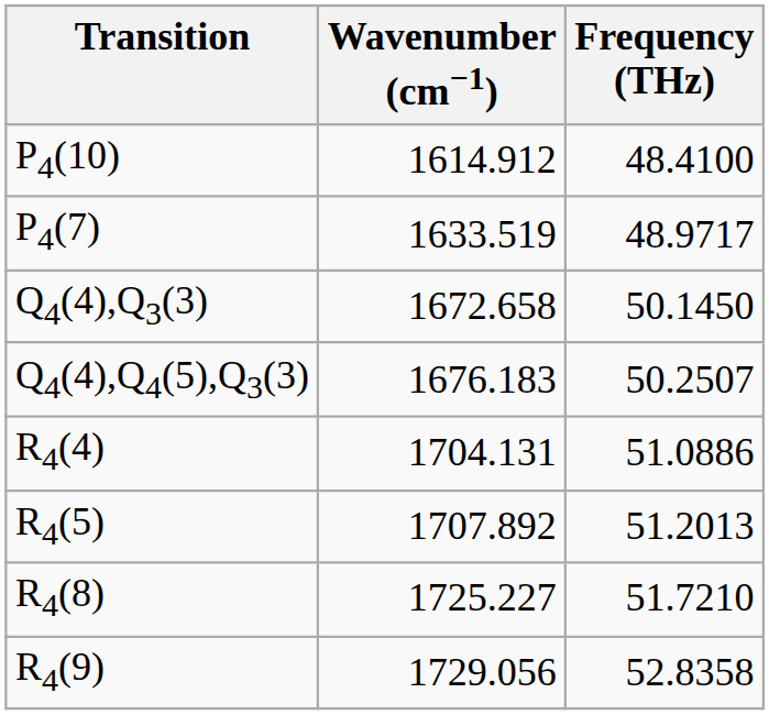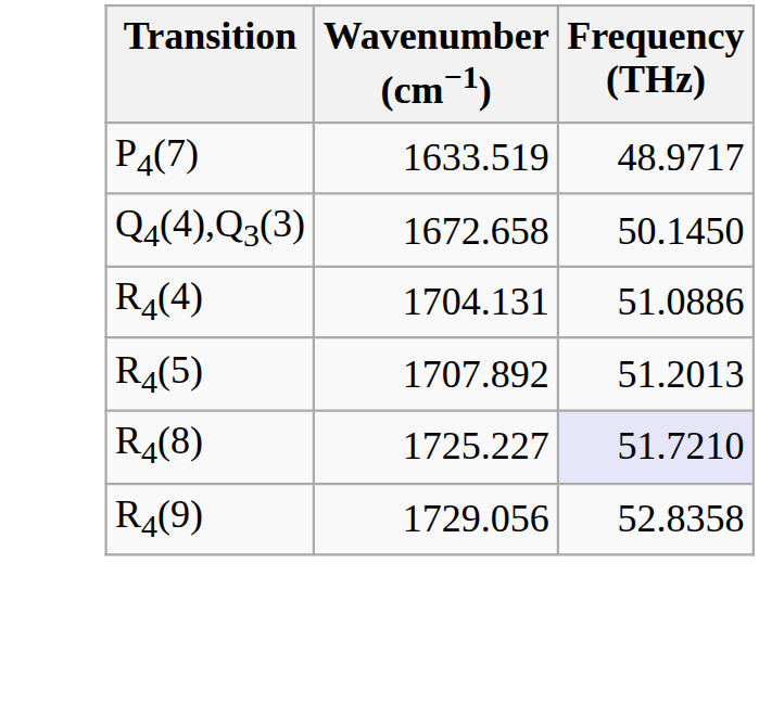- row: P4(10) | 1614.912 | 48.4100
- row: Q4(4),Q4(5),Q3(3) | 1676.183 | 50.2507
R4(8) | Frequency (THz): no background -> lavender background
